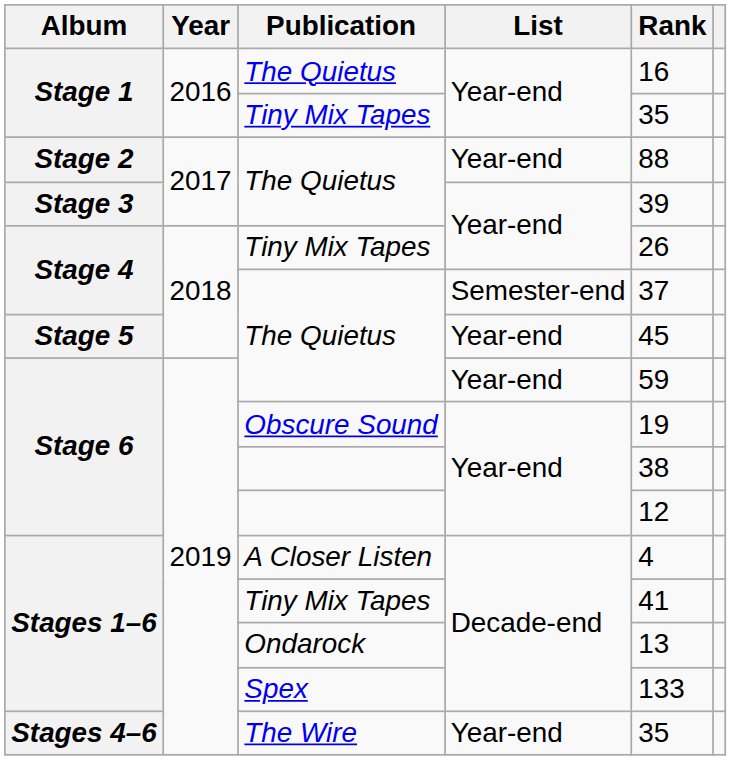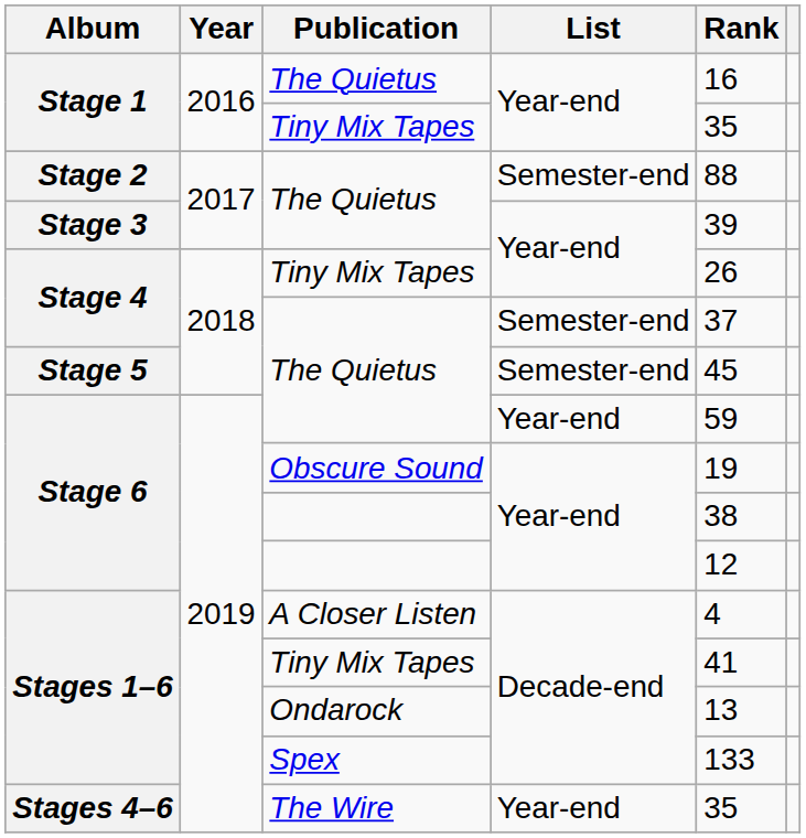Stage 2 | List: Year-end -> Semester-end
Stage 5 | List: Year-end -> Semester-end
